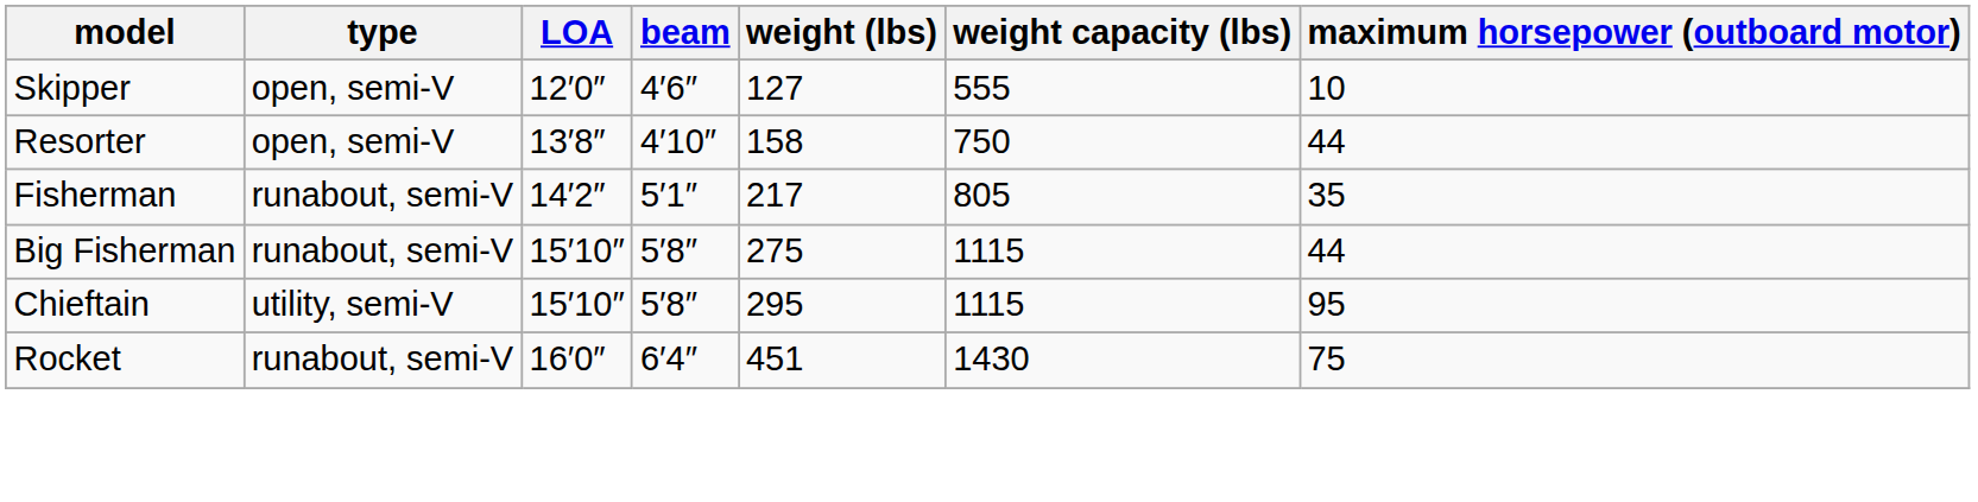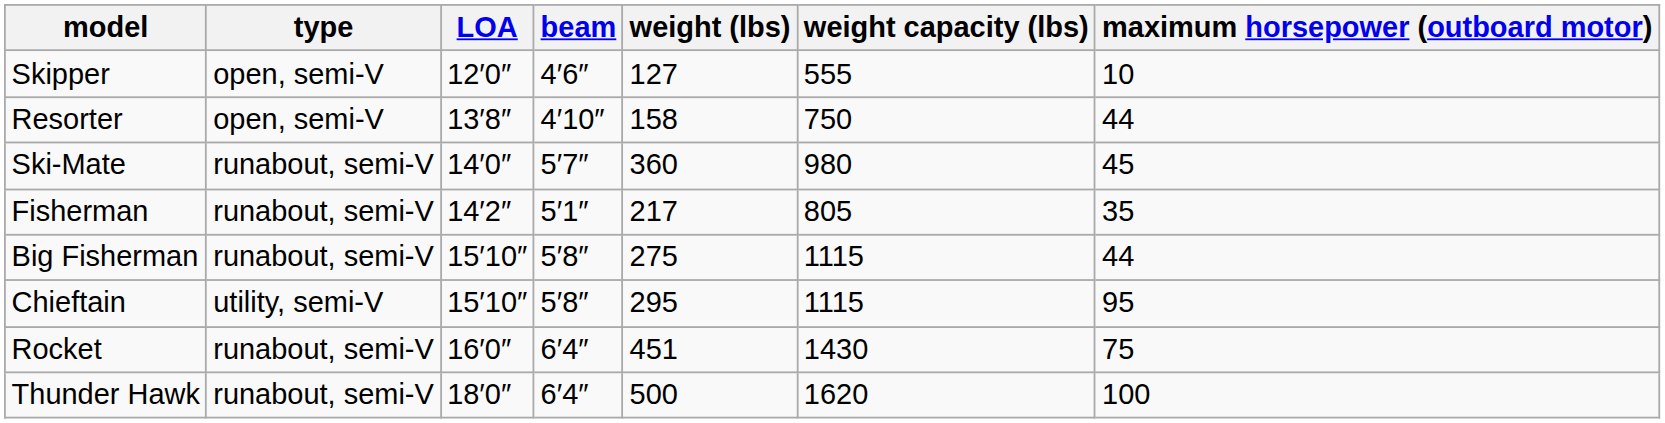+ row: Ski-Mate | runabout, semi-V | 14′0″ | 5′7″ | 360 | 980 | 45
+ row: Thunder Hawk | runabout, semi-V | 18′0″ | 6′4″ | 500 | 1620 | 100
